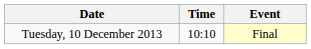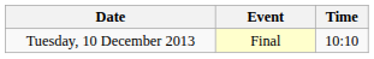columns swapped: Time <-> Event
